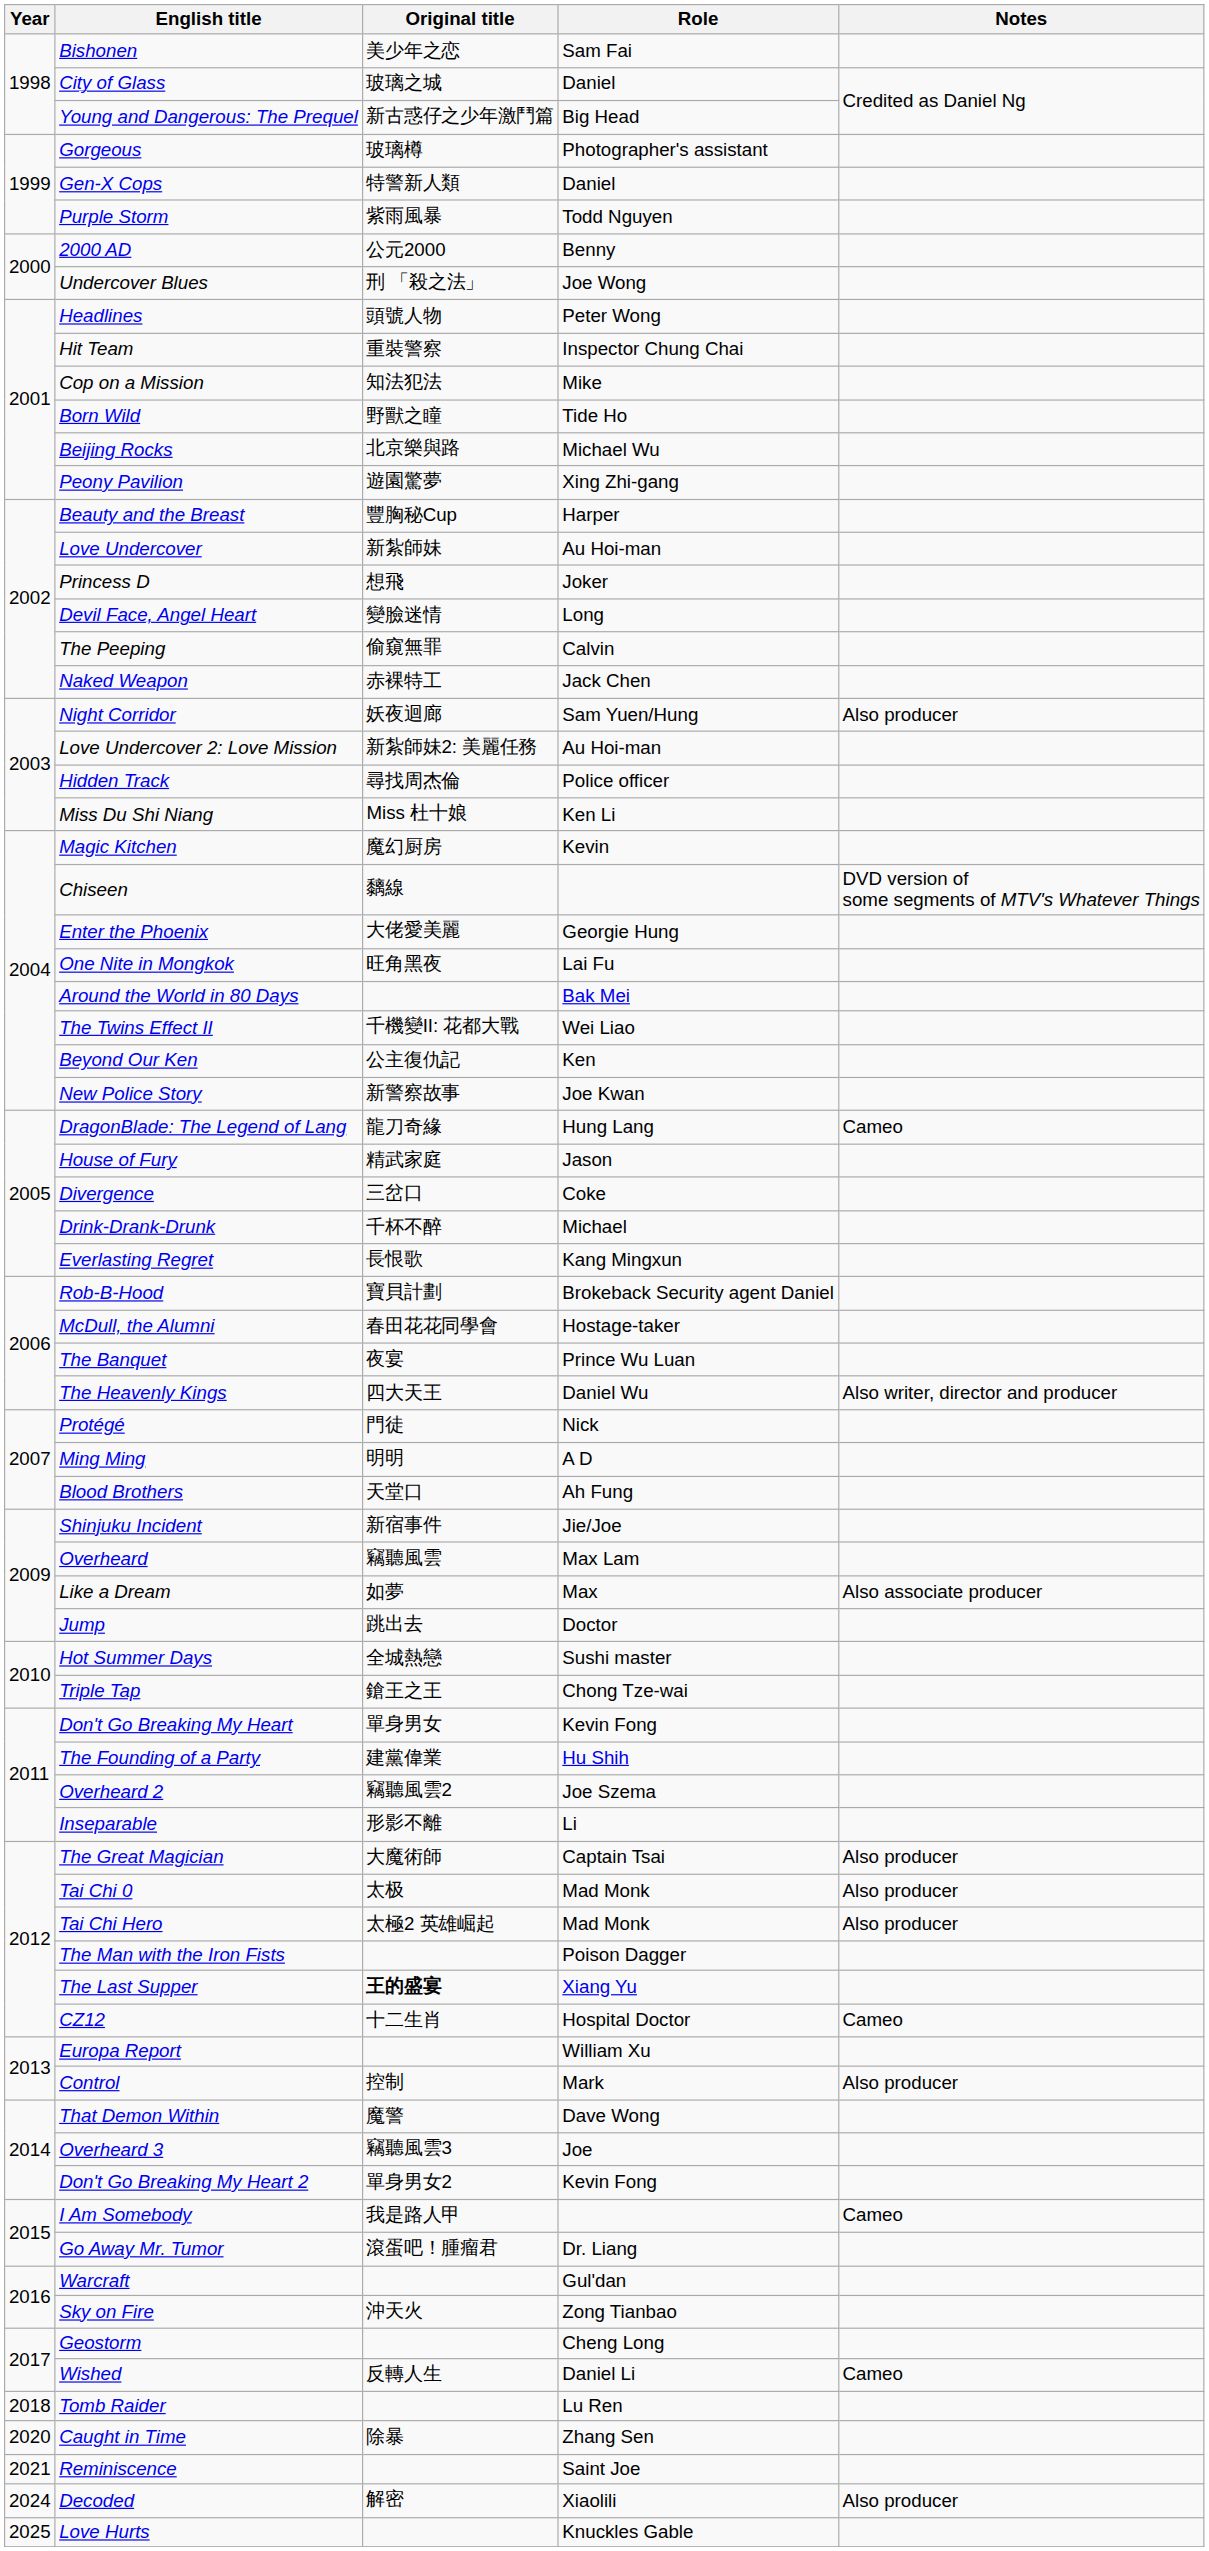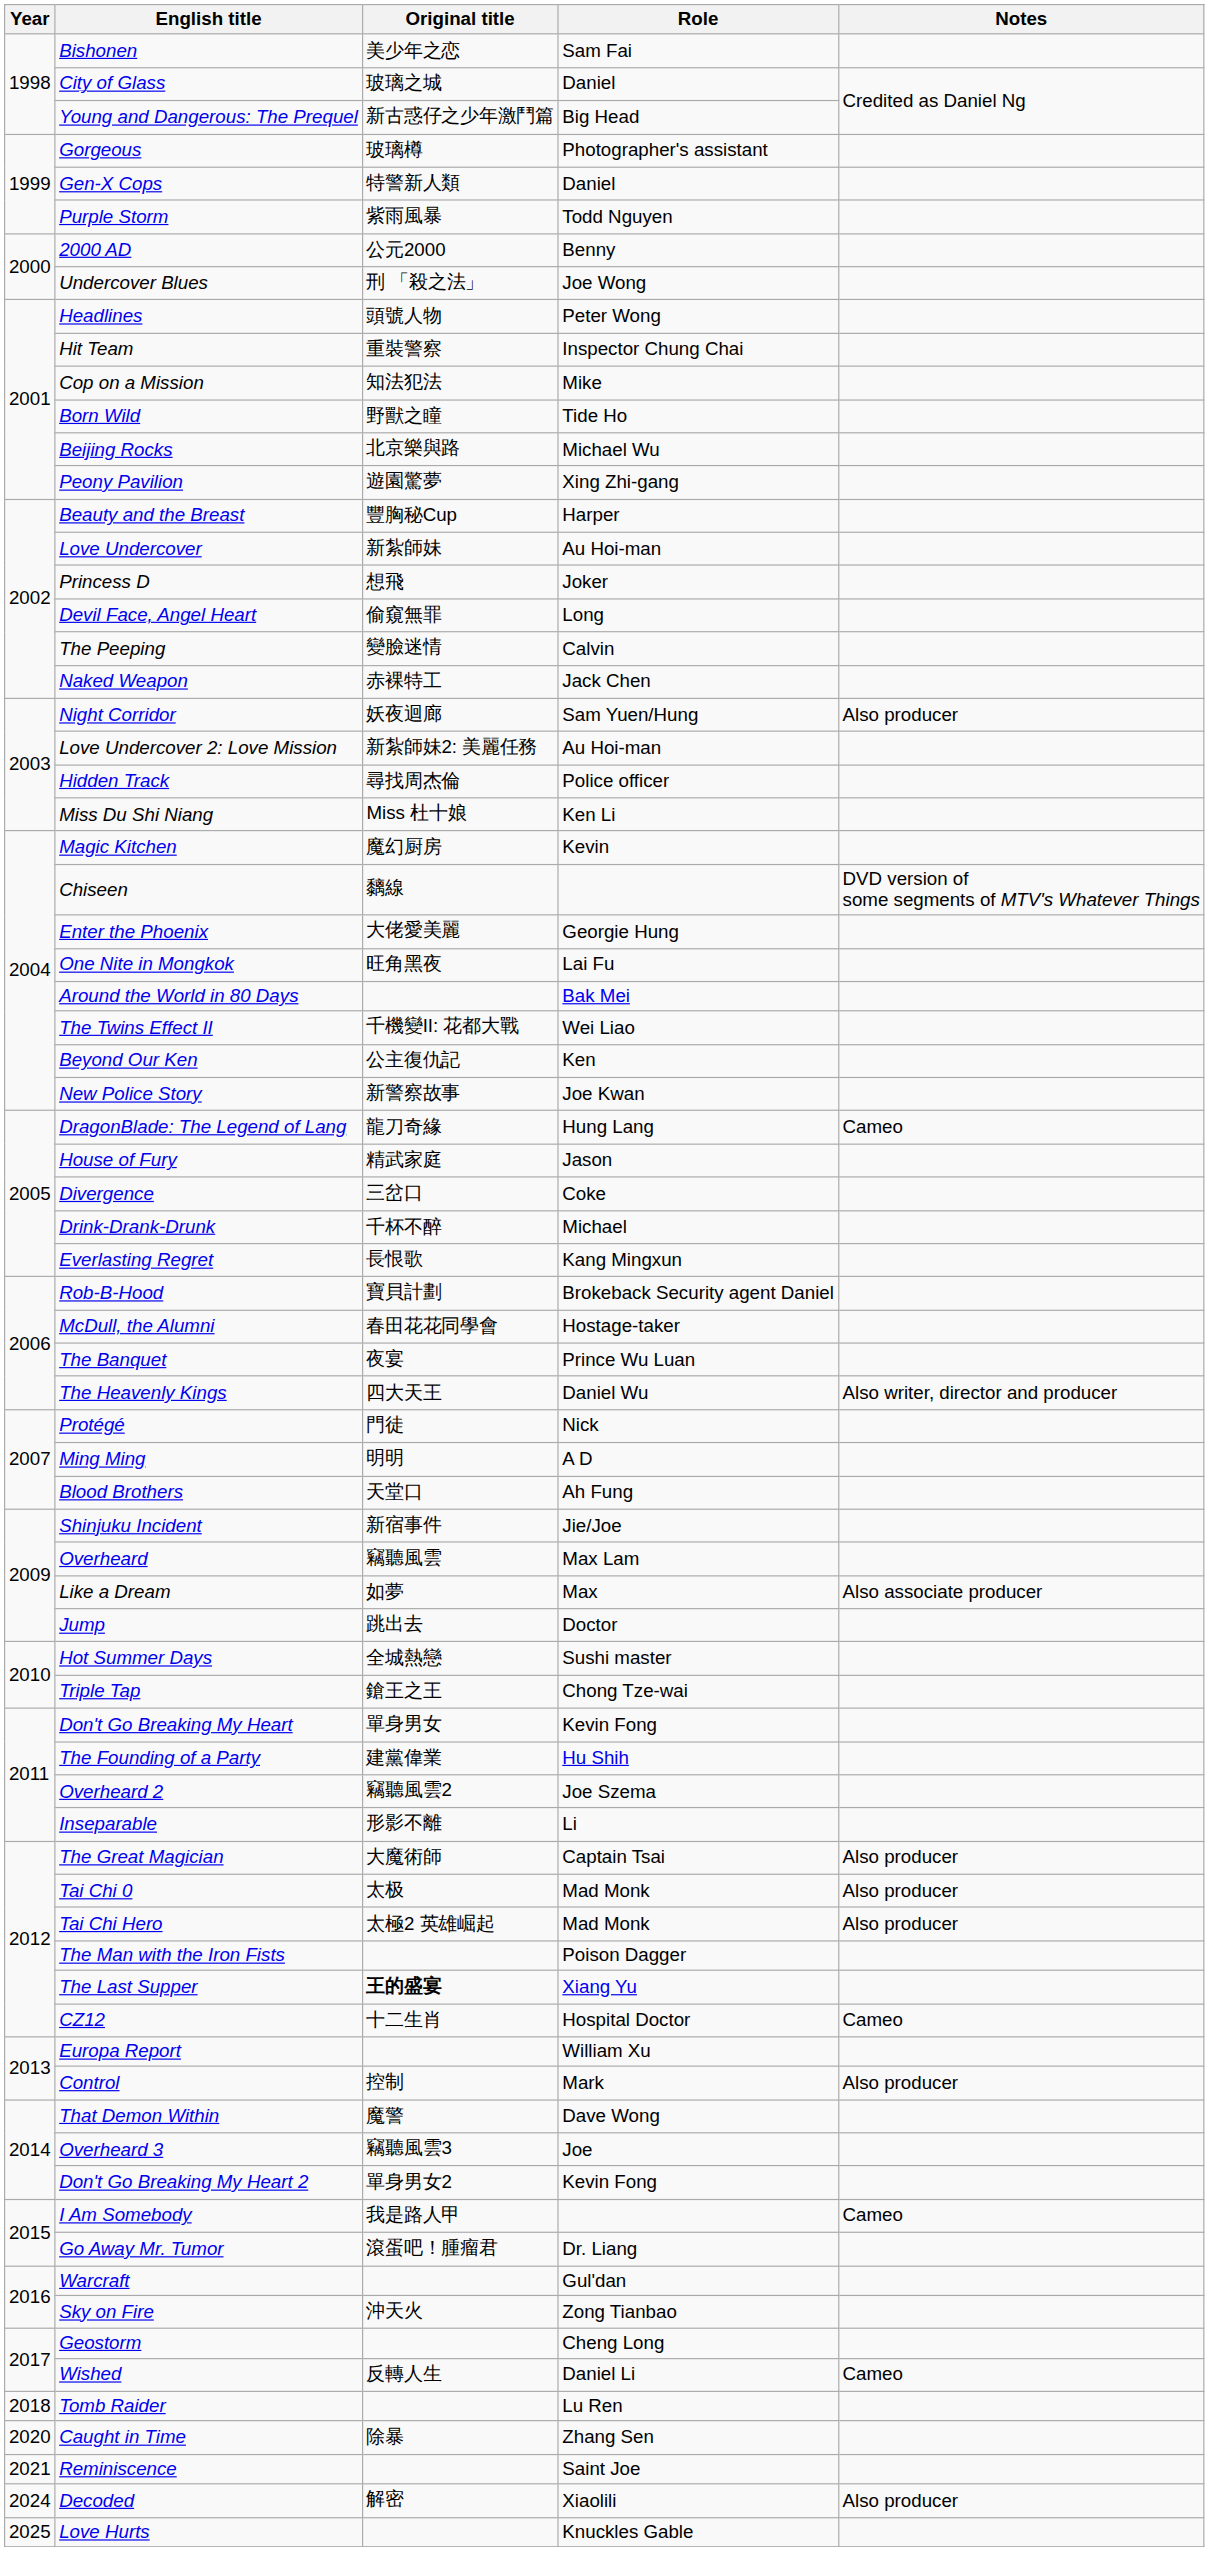Devil Face, Angel Heart | Original title: 變臉迷情 -> 偷窺無罪
The Peeping | Original title: 偷窺無罪 -> 變臉迷情
